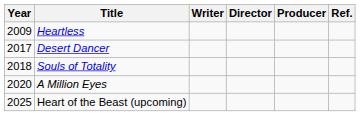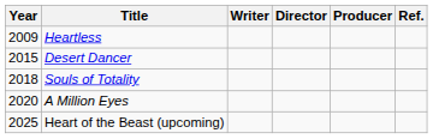Desert Dancer | Year: 2017 -> 2015
